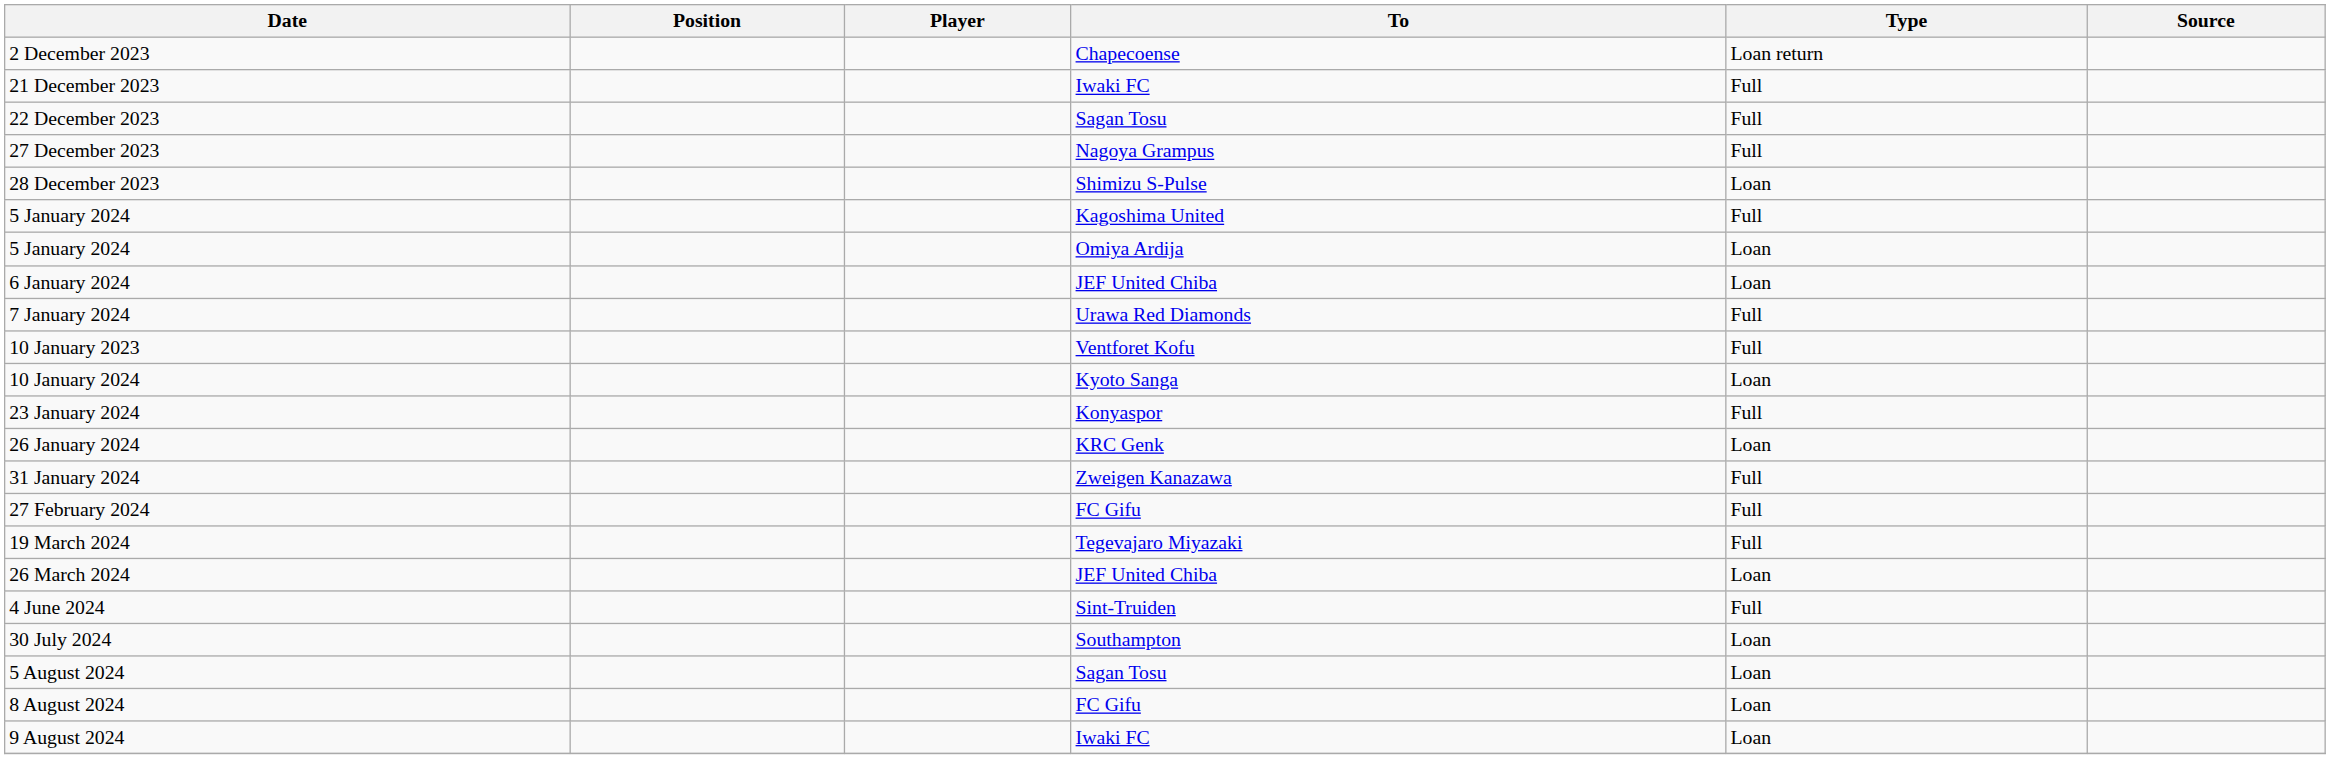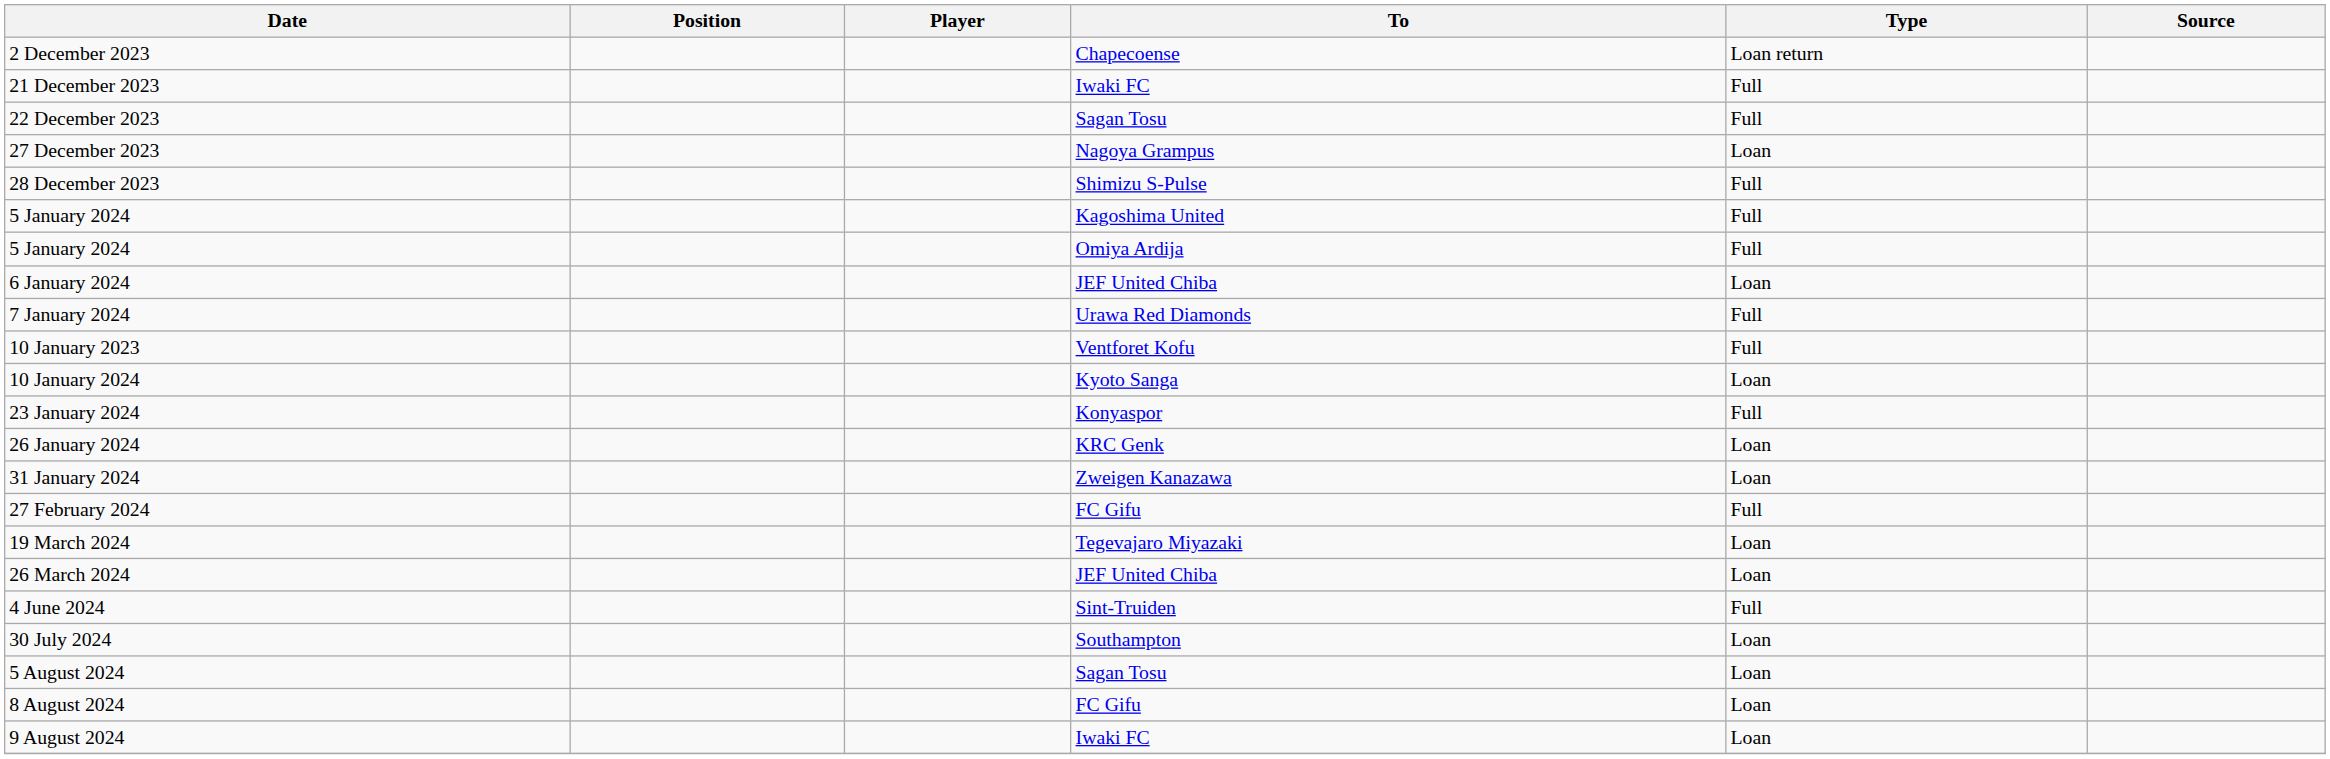27 December 2023 | Type: Full -> Loan
28 December 2023 | Type: Loan -> Full
5 January 2024 / Omiya Ardija | Type: Loan -> Full
31 January 2024 | Type: Full -> Loan
19 March 2024 | Type: Full -> Loan
